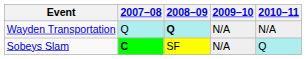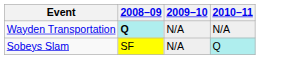- column: 2007–08 | Q | C
